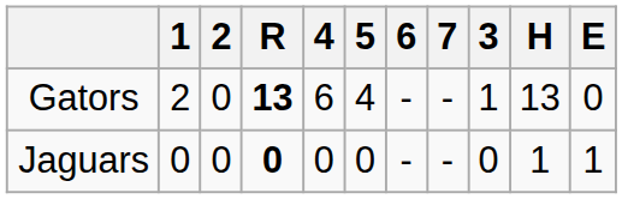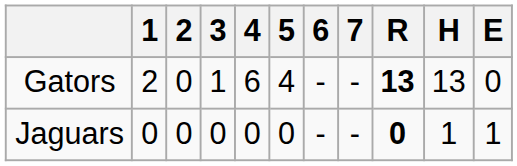columns swapped: 3 <-> R
